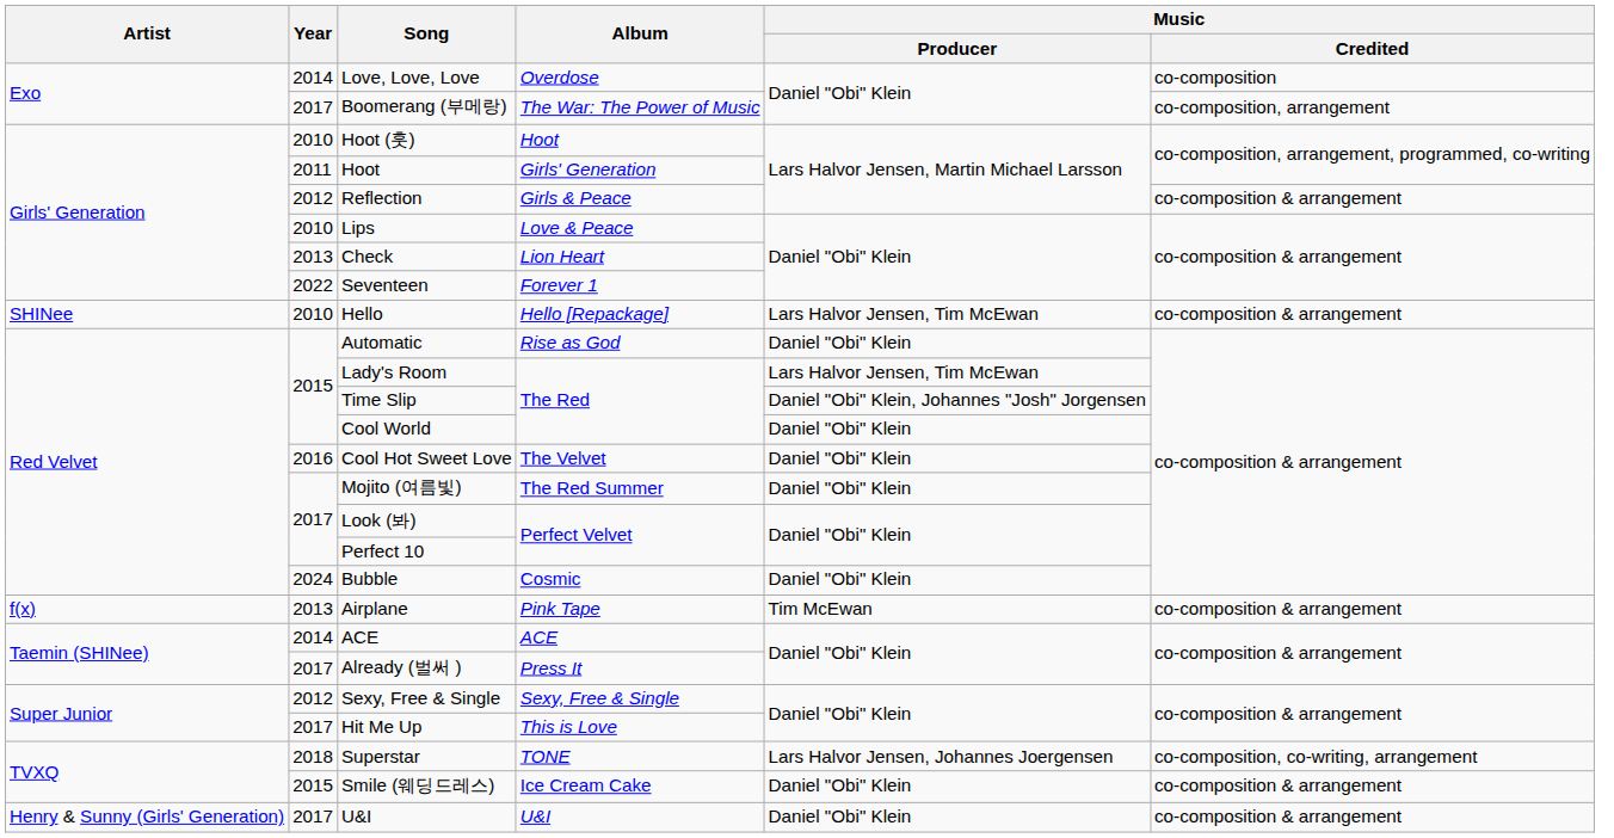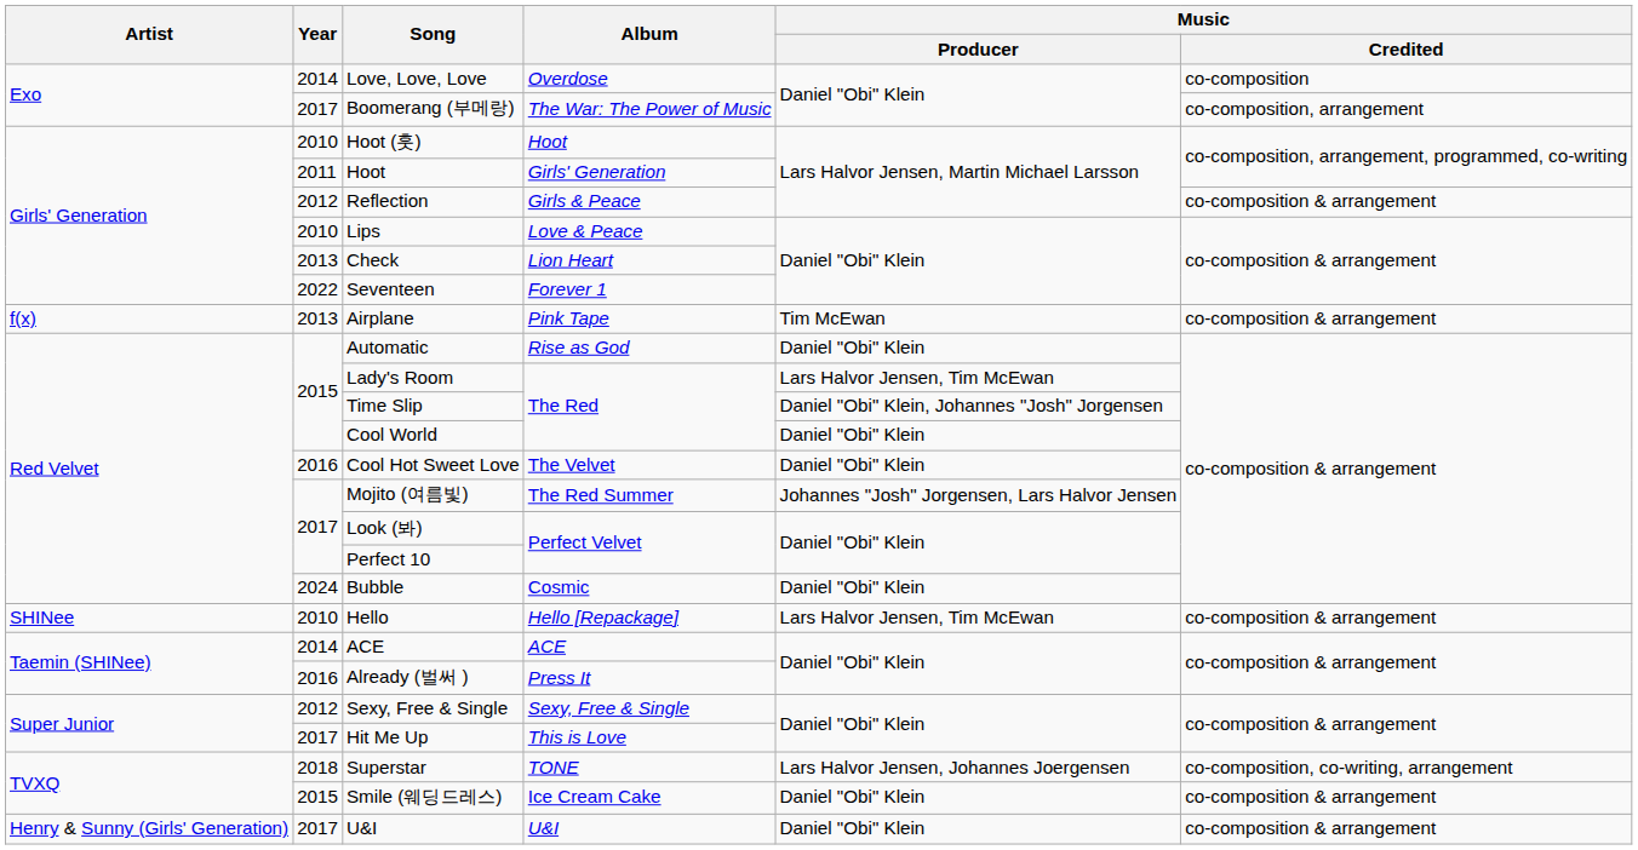rows swapped: Airplane <-> Hello
Mojito (여름빛) | Music / Producer: Daniel "Obi" Klein -> Johannes "Josh" Jorgensen, Lars Halvor Jensen
Already (벌써 ) | Year: 2017 -> 2016
